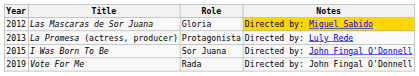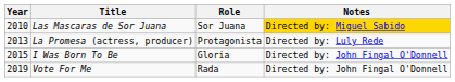Las Mascaras de Sor Juana | Year: 2012 -> 2010
Las Mascaras de Sor Juana | Role: Gloria -> Sor Juana
I Was Born To Be | Role: Sor Juana -> Gloria
